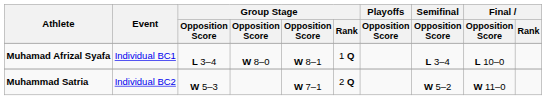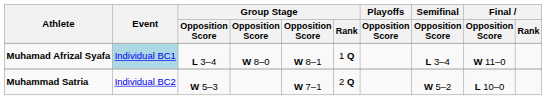Muhamad Afrizal Syafa | Event: no background -> lightblue background
Muhamad Afrizal Syafa | Final / Opposition Score: L 10–0 -> W 11–0
Muhammad Satria | Final / Opposition Score: W 11–0 -> L 10–0
